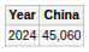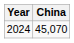2024 | China: 45,060 -> 45,070
